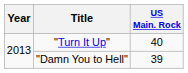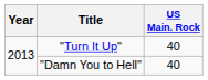"Damn You to Hell" | US Main. Rock: 39 -> 40
